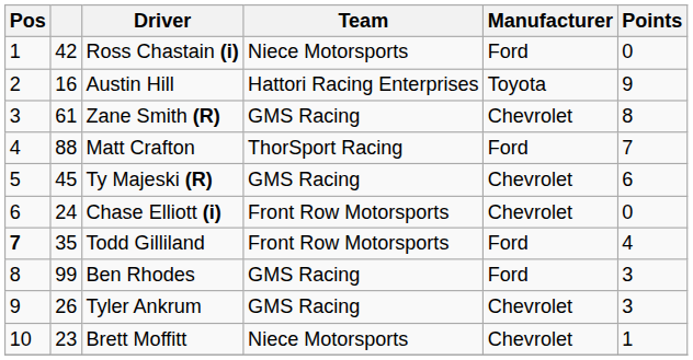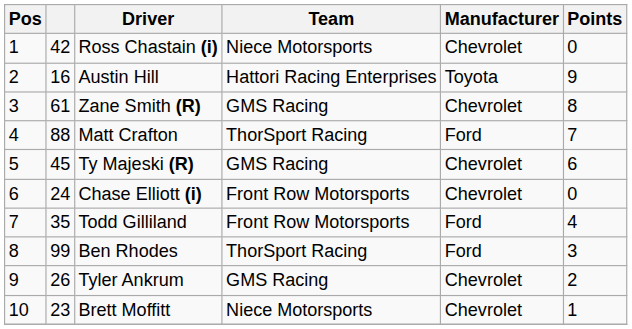Ross Chastain (i) | Manufacturer: Ford -> Chevrolet
Todd Gilliland | Pos: bold -> normal
Ben Rhodes | Team: GMS Racing -> ThorSport Racing
Tyler Ankrum | Points: 3 -> 2
